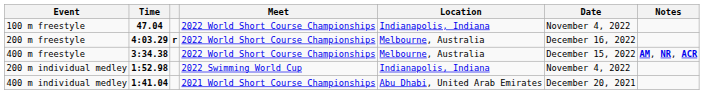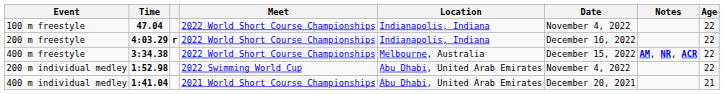+ column: Age | 22 | 22 | 22 | 22 | 21
200 m freestyle | Location: Melbourne, Australia -> Indianapolis, Indiana
200 m individual medley | Location: Indianapolis, Indiana -> Abu Dhabi, United Arab Emirates
